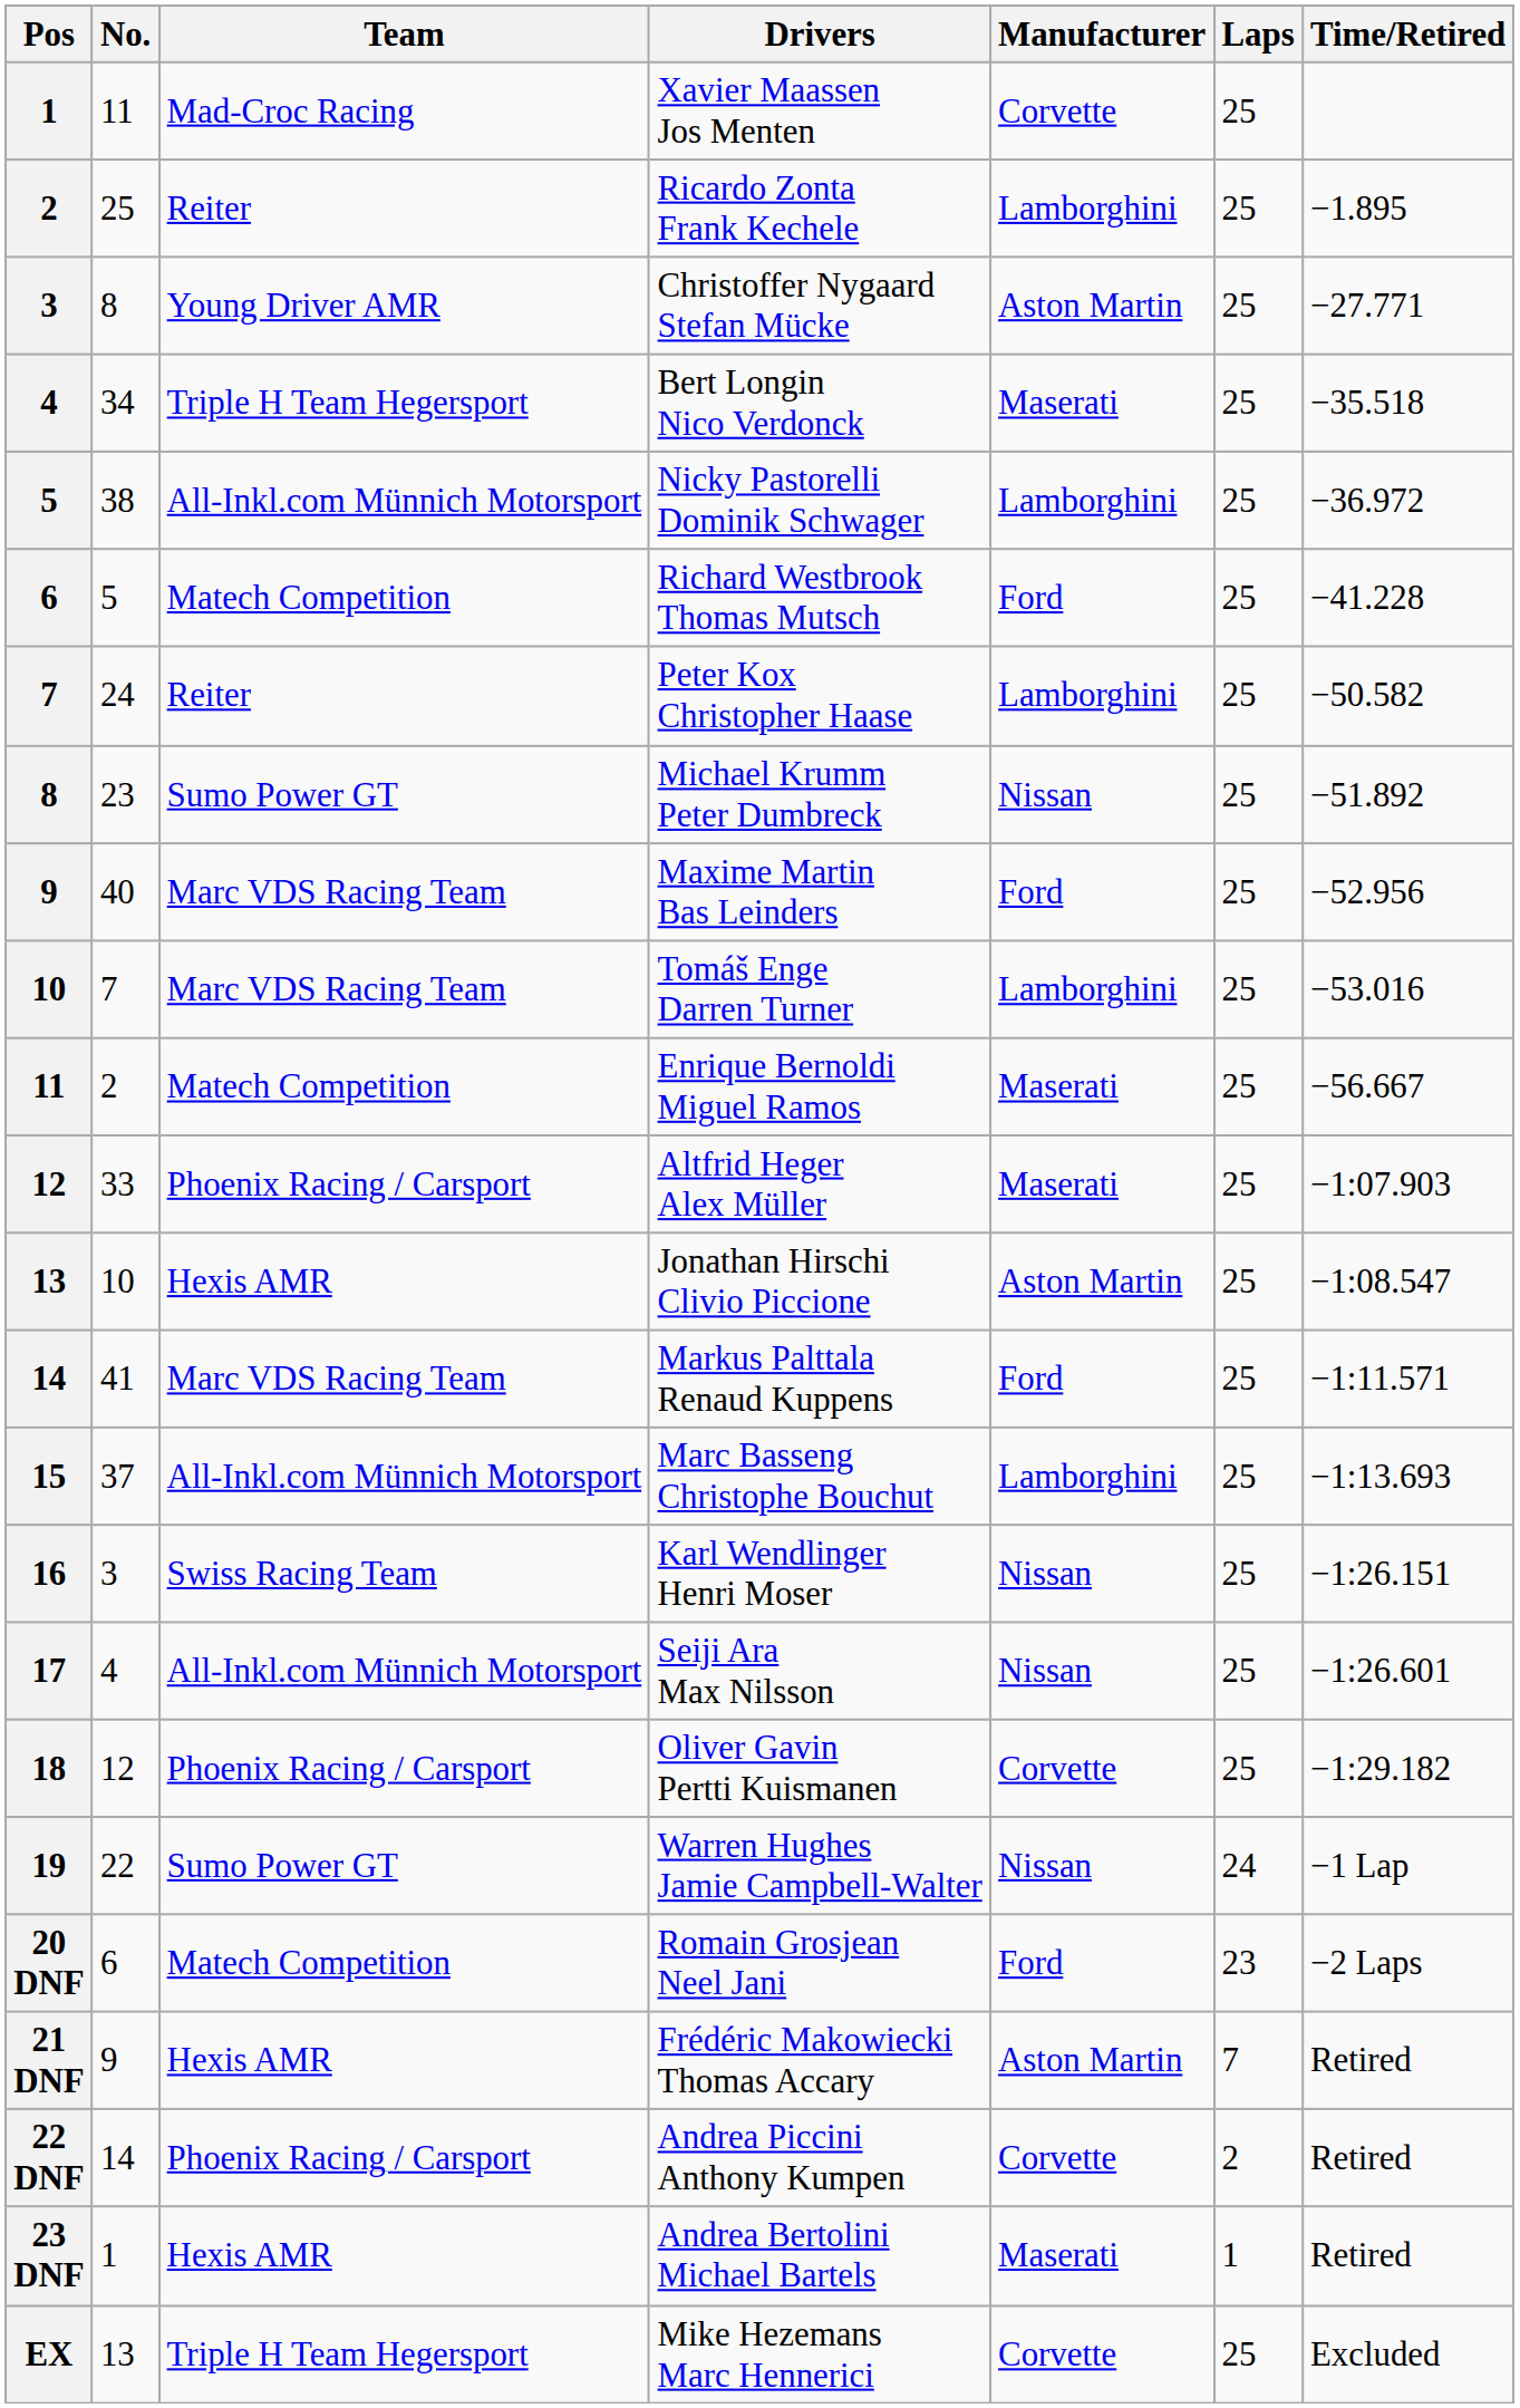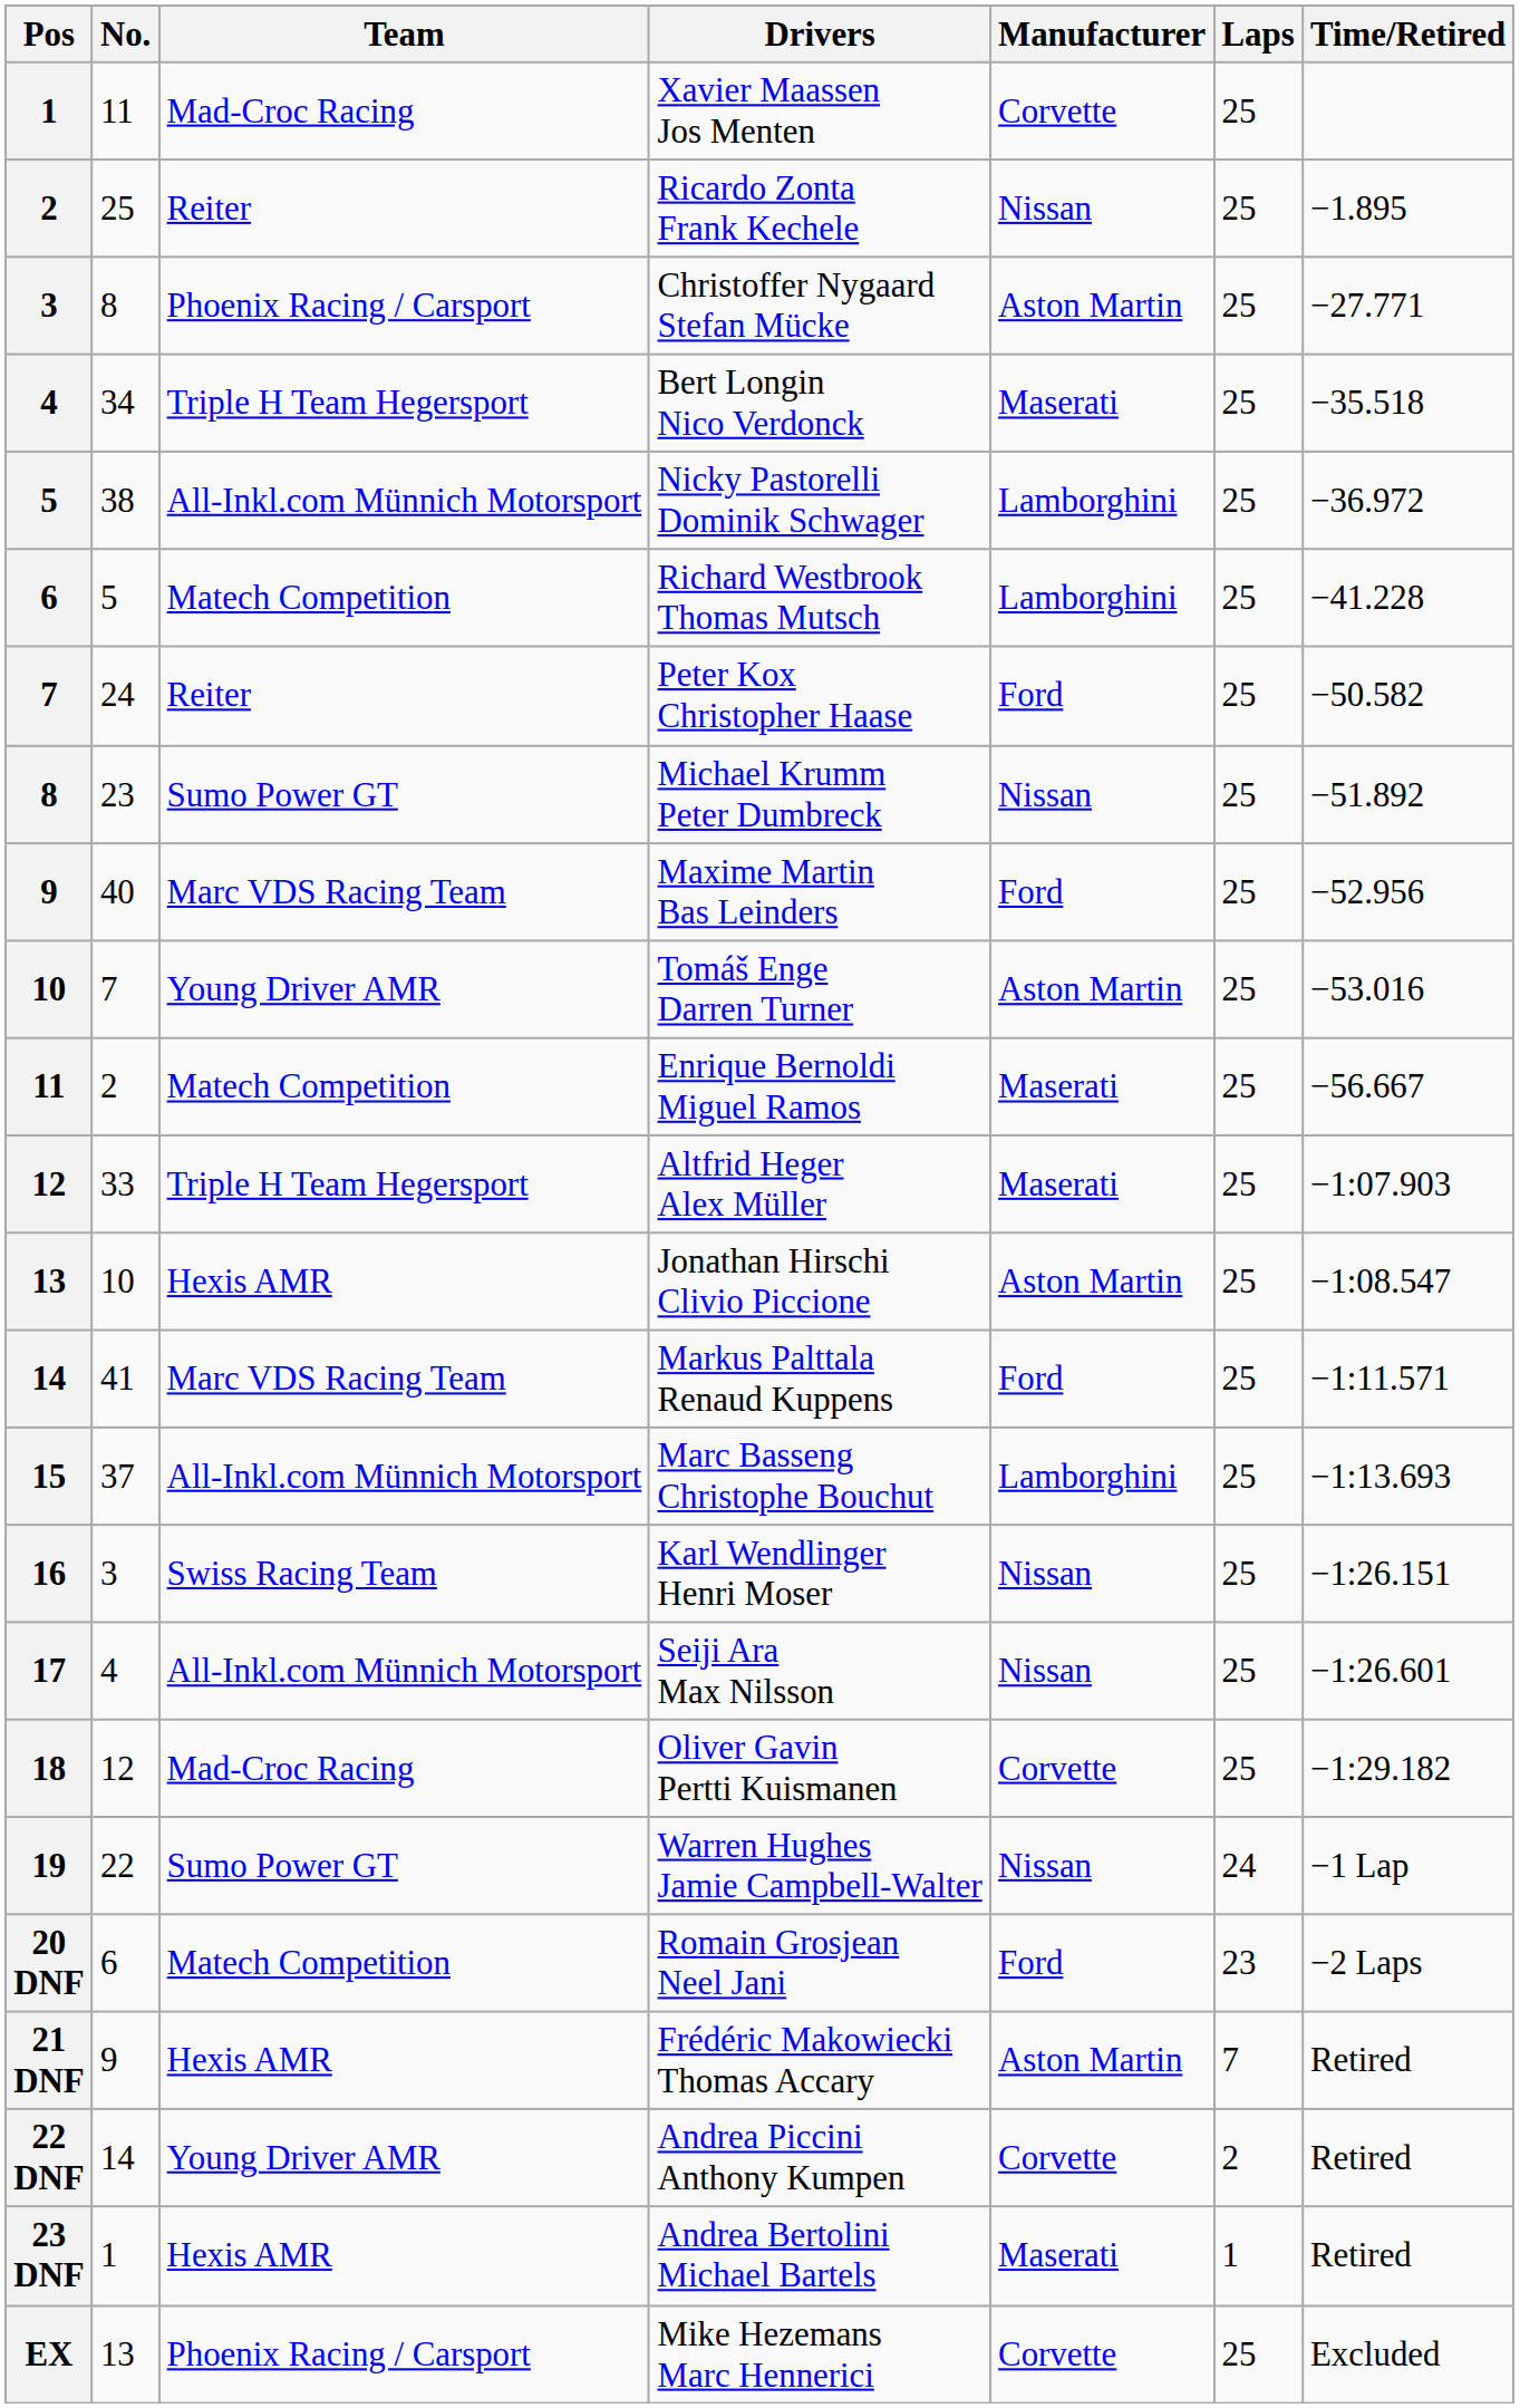Ricardo Zonta Frank Kechele | Manufacturer: Lamborghini -> Nissan
Christoffer Nygaard Stefan Mücke | Team: Young Driver AMR -> Phoenix Racing / Carsport
Richard Westbrook Thomas Mutsch | Manufacturer: Ford -> Lamborghini
Peter Kox Christopher Haase | Manufacturer: Lamborghini -> Ford
Tomáš Enge Darren Turner | Team: Marc VDS Racing Team -> Young Driver AMR
Tomáš Enge Darren Turner | Manufacturer: Lamborghini -> Aston Martin
Altfrid Heger Alex Müller | Team: Phoenix Racing / Carsport -> Triple H Team Hegersport
Oliver Gavin Pertti Kuismanen | Team: Phoenix Racing / Carsport -> Mad-Croc Racing
Andrea Piccini Anthony Kumpen | Team: Phoenix Racing / Carsport -> Young Driver AMR
Mike Hezemans Marc Hennerici | Team: Triple H Team Hegersport -> Phoenix Racing / Carsport
